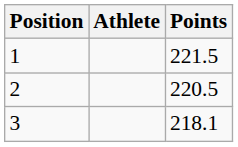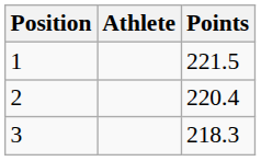2 | Points: 220.5 -> 220.4
3 | Points: 218.1 -> 218.3
